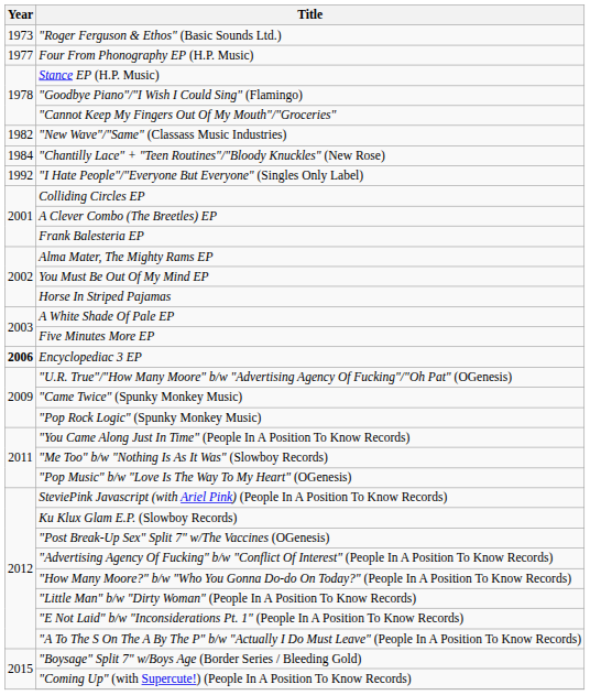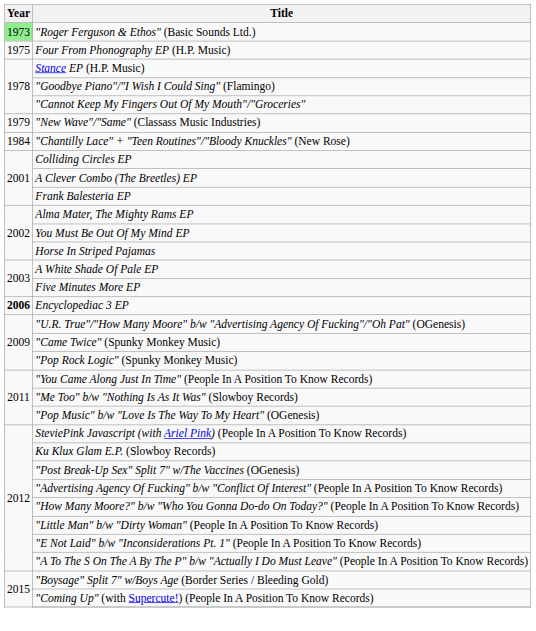"Roger Ferguson & Ethos" (Basic Sounds Ltd.) | Year: no background -> lightgreen background
Four From Phonography EP (H.P. Music) | Year: 1977 -> 1975
"New Wave"/"Same" (Classass Music Industries) | Year: 1982 -> 1979
- row: 1992 | "I Hate People"/"Everyone But Everyone" (Singles Only Label)
